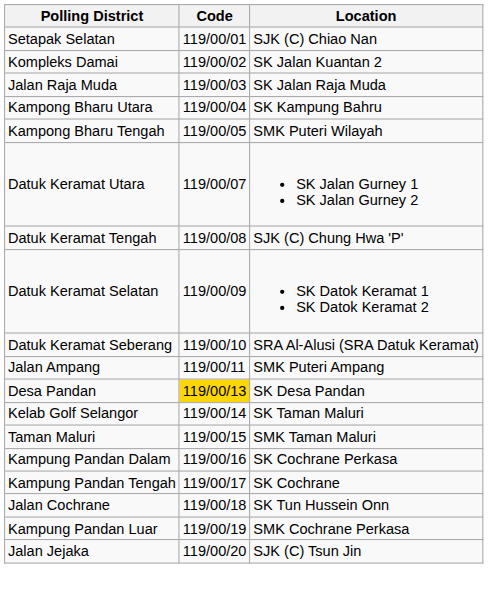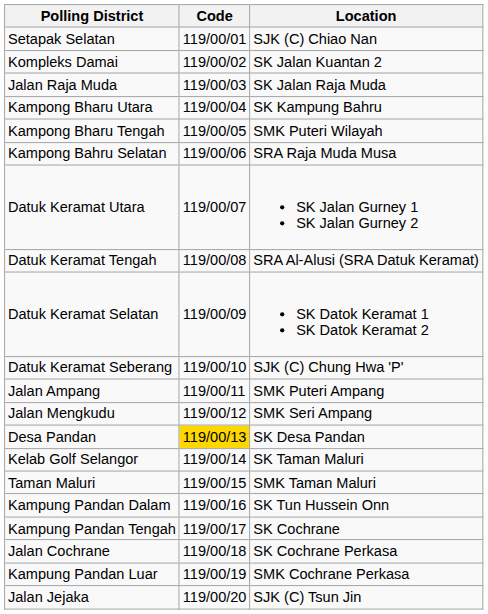+ row: Kampong Bahru Selatan | 119/00/06 | SRA Raja Muda Musa
Datuk Keramat Tengah | Location: SJK (C) Chung Hwa 'P' -> SRA Al-Alusi (SRA Datuk Keramat)
Datuk Keramat Seberang | Location: SRA Al-Alusi (SRA Datuk Keramat) -> SJK (C) Chung Hwa 'P'
+ row: Jalan Mengkudu | 119/00/12 | SMK Seri Ampang
Kampung Pandan Dalam | Location: SK Cochrane Perkasa -> SK Tun Hussein Onn
Jalan Cochrane | Location: SK Tun Hussein Onn -> SK Cochrane Perkasa
